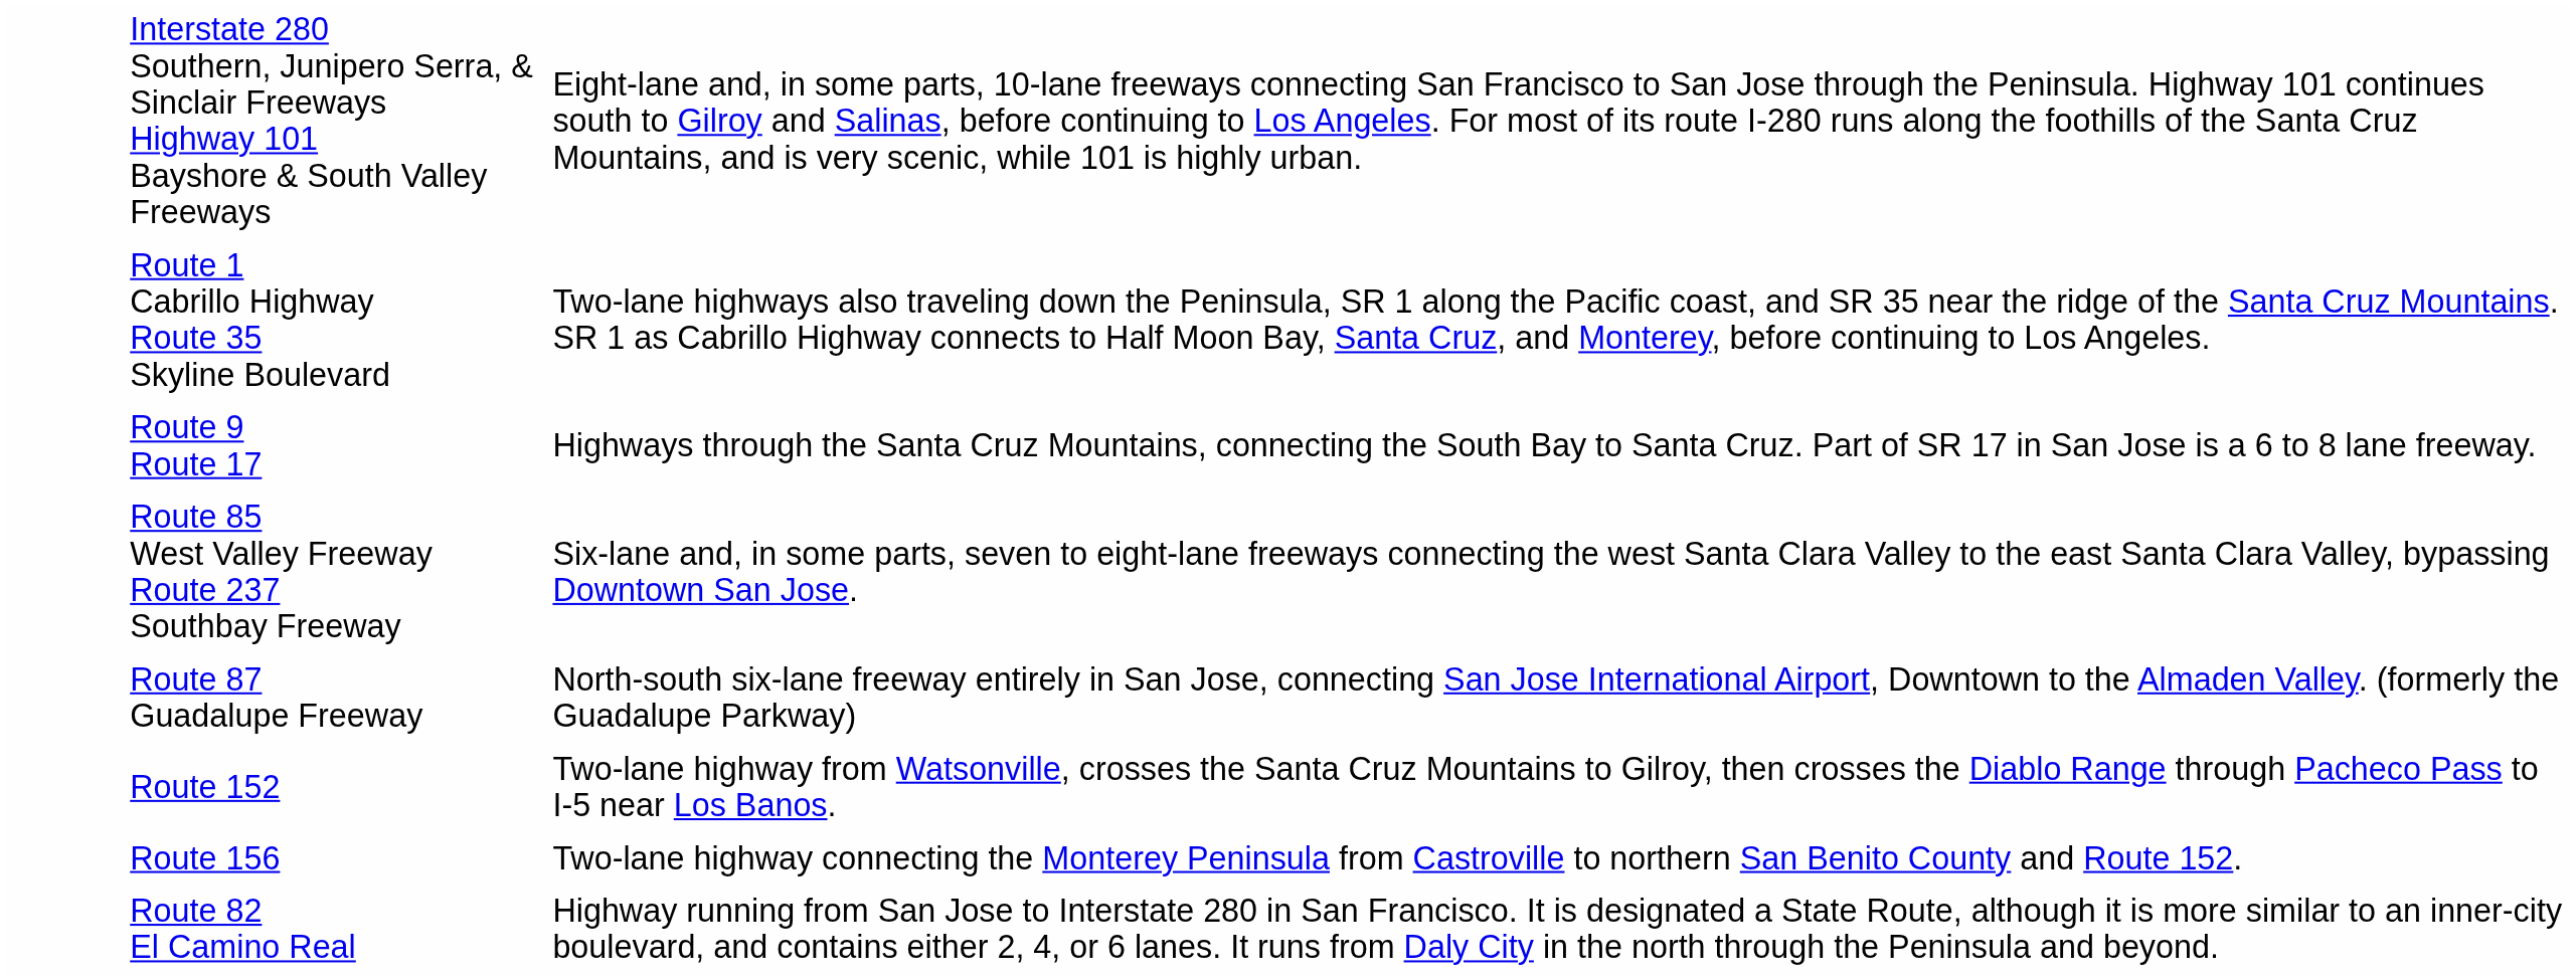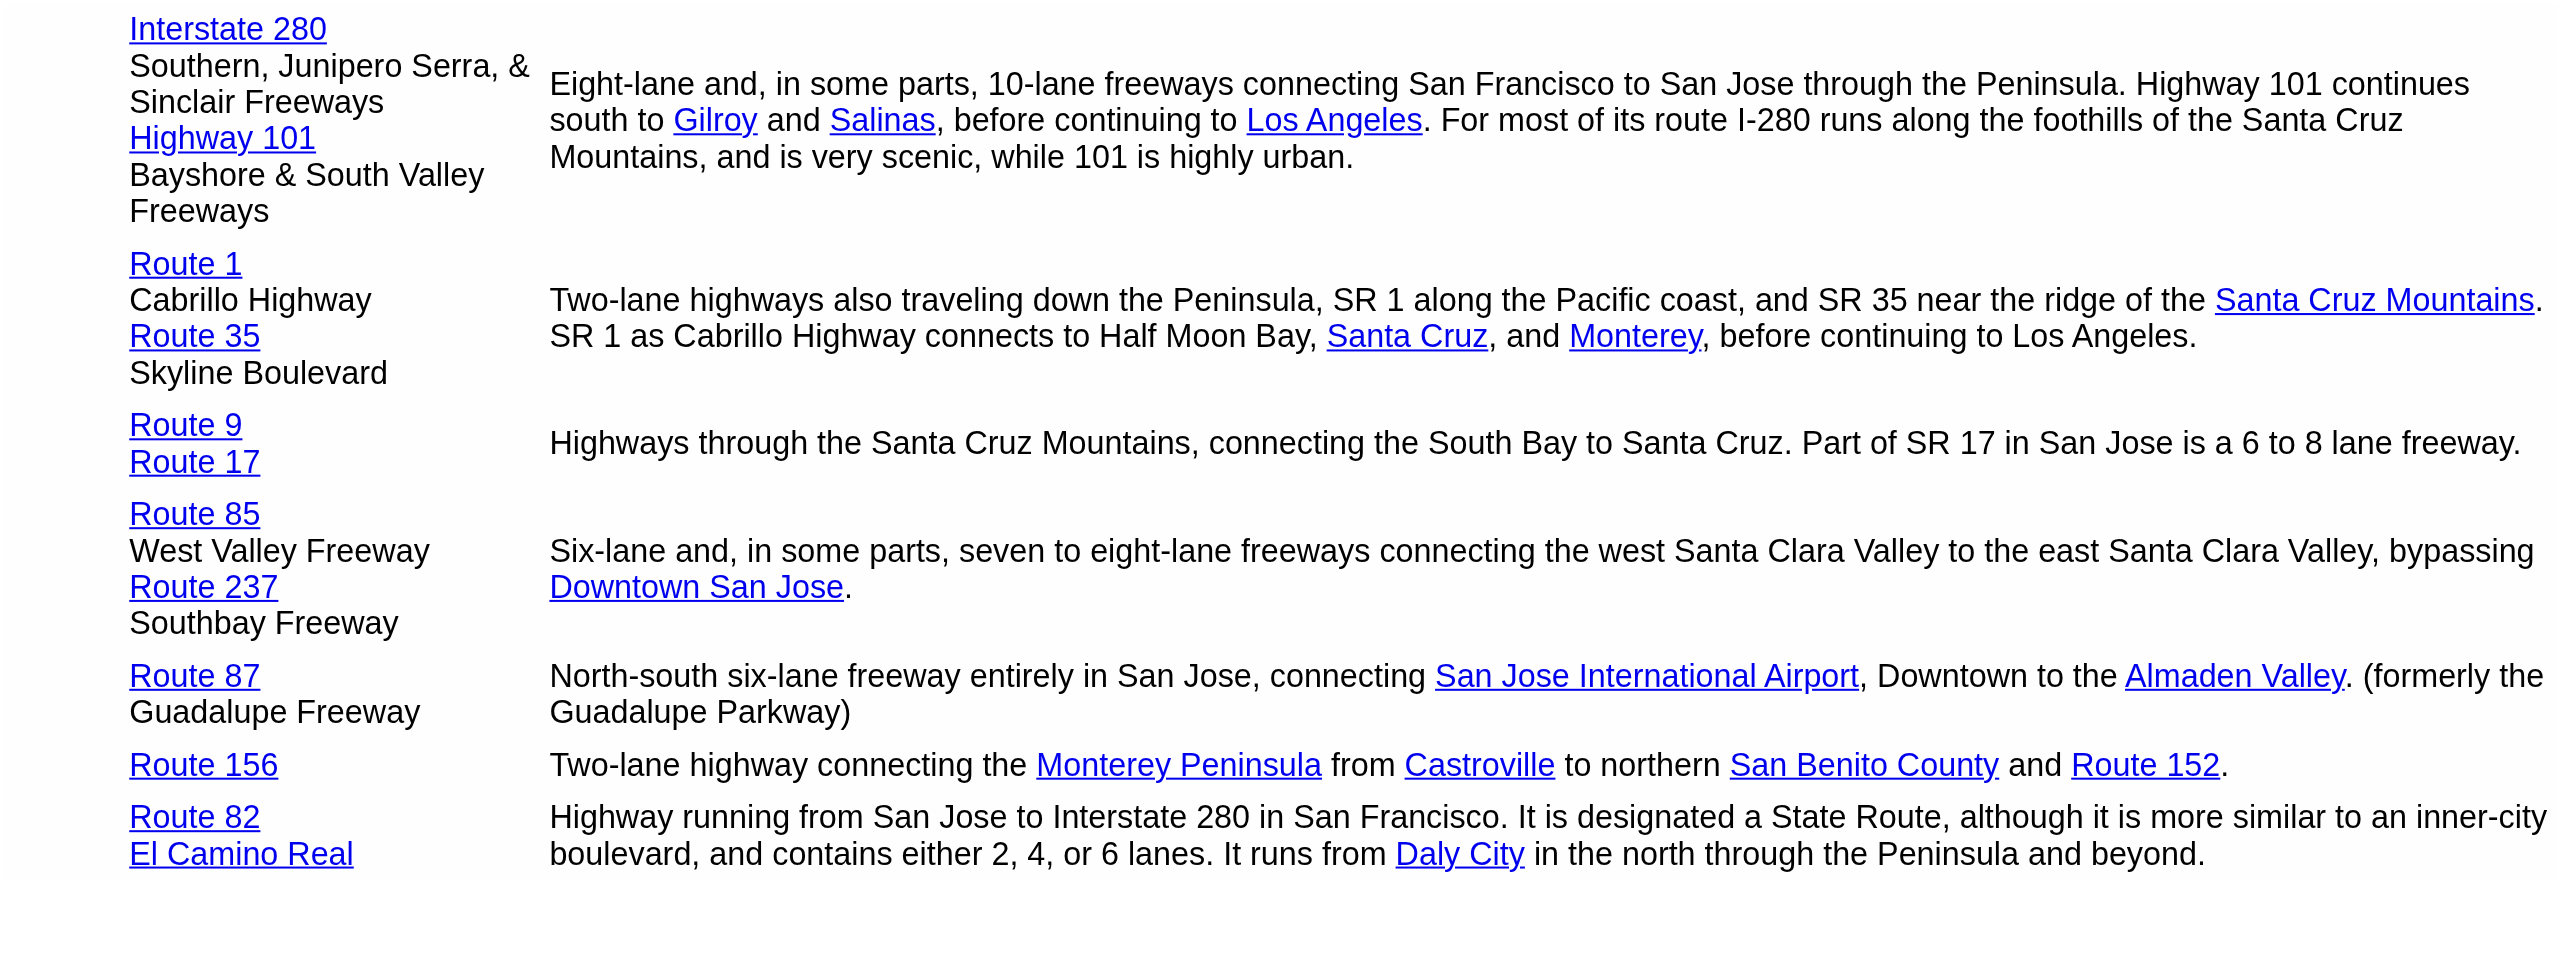- row: Route 152 | Two-lane highway from Watsonville, crosses the Santa Cruz Mountains to Gilroy, then crosses the Diablo Range through Pacheco Pass to I-5 near Los Banos.
